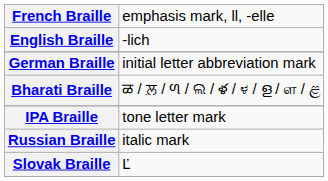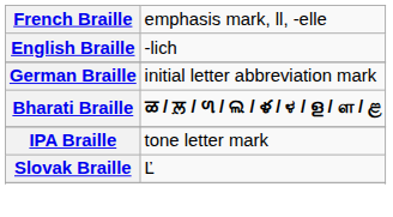Bharati Braille | column 2: normal -> bold
- row: Russian Braille | italic mark
